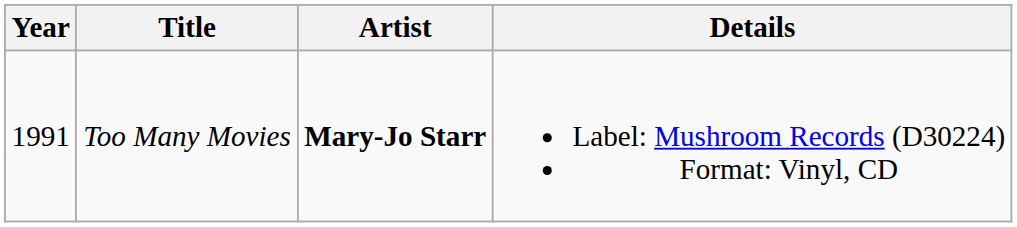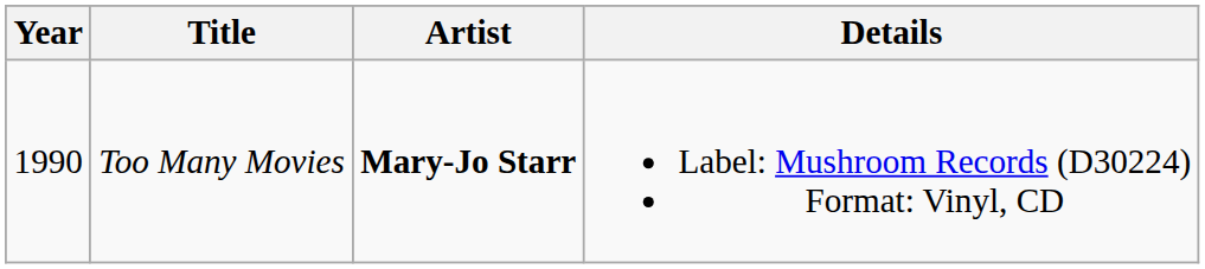Too Many Movies | Year: 1991 -> 1990
